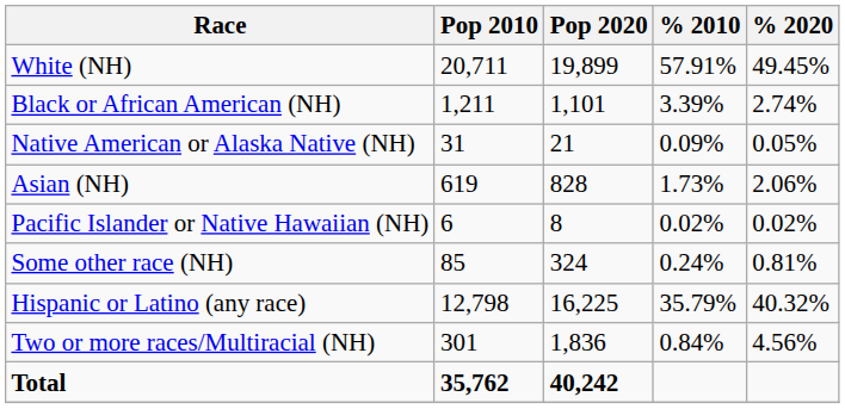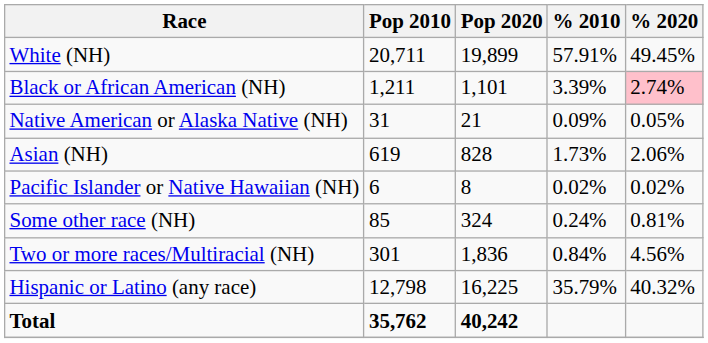Black or African American (NH) | % 2020: no background -> pink background
rows swapped: Two or more races/Multiracial (NH) <-> Hispanic or Latino (any race)
